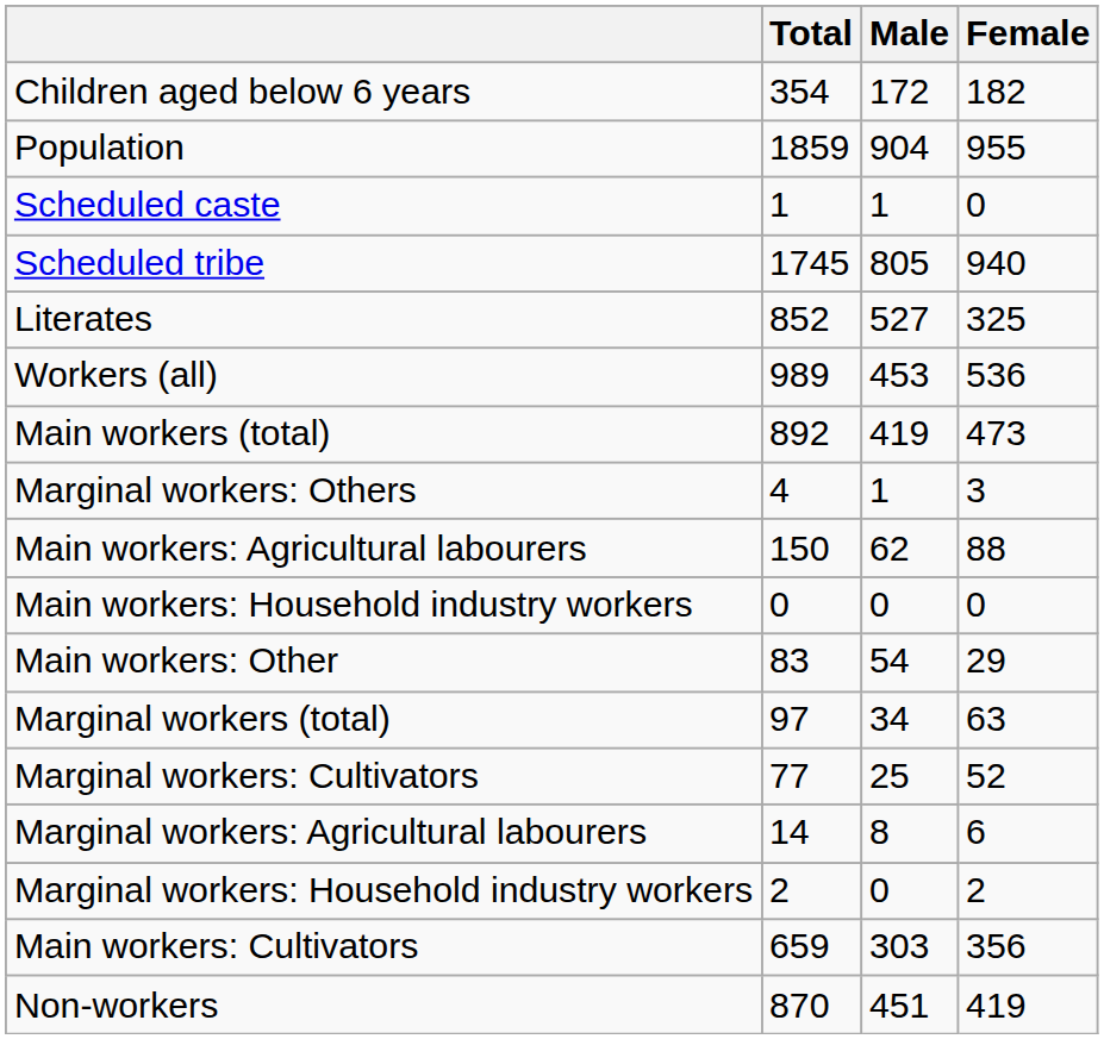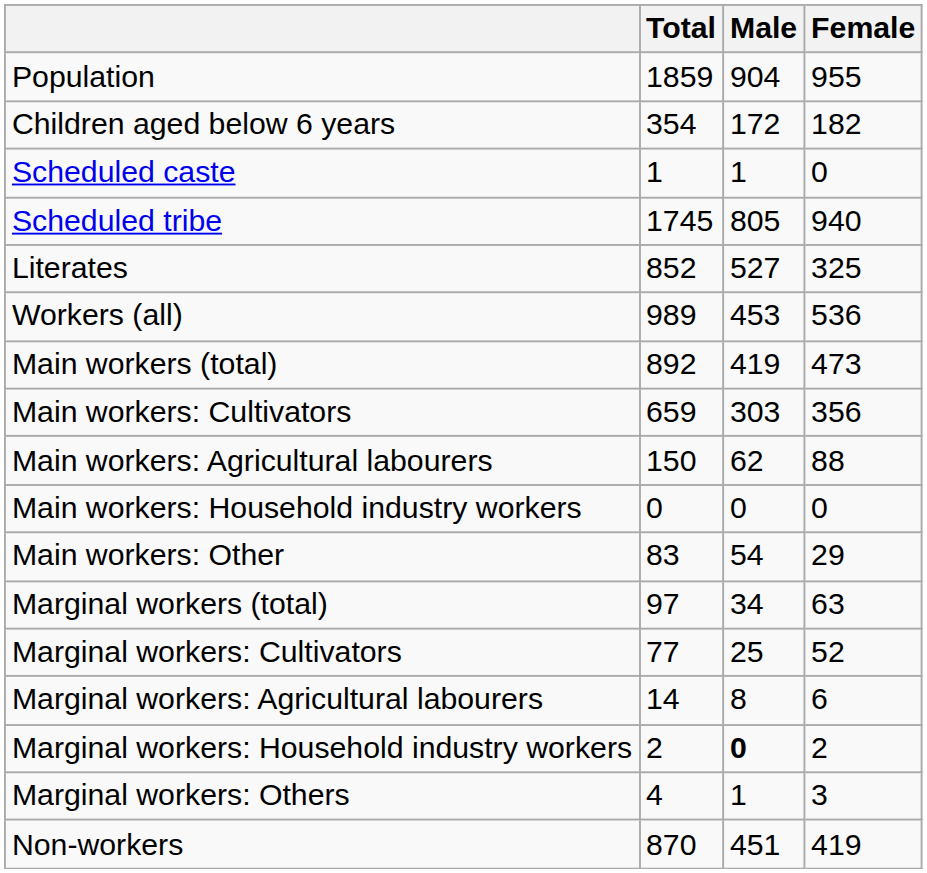rows swapped: Population <-> Children aged below 6 years
rows swapped: Main workers: Cultivators <-> Marginal workers: Others
Marginal workers: Household industry workers | Male: normal -> bold
